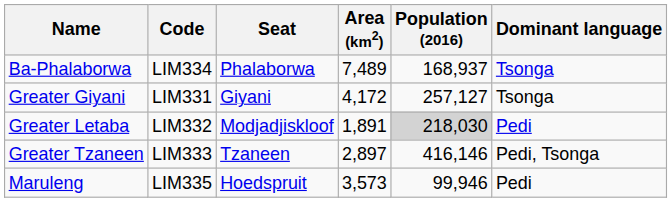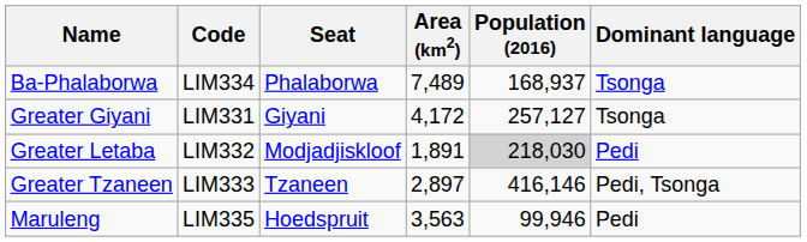Maruleng | Area (km2): 3,573 -> 3,563
